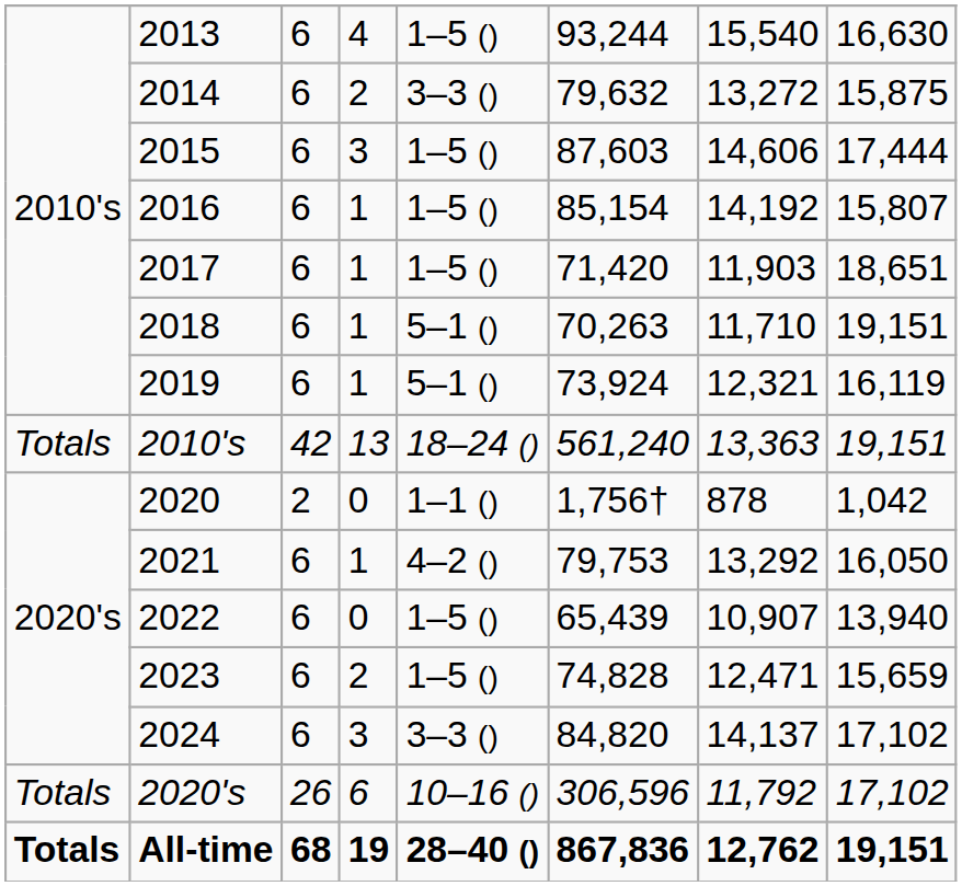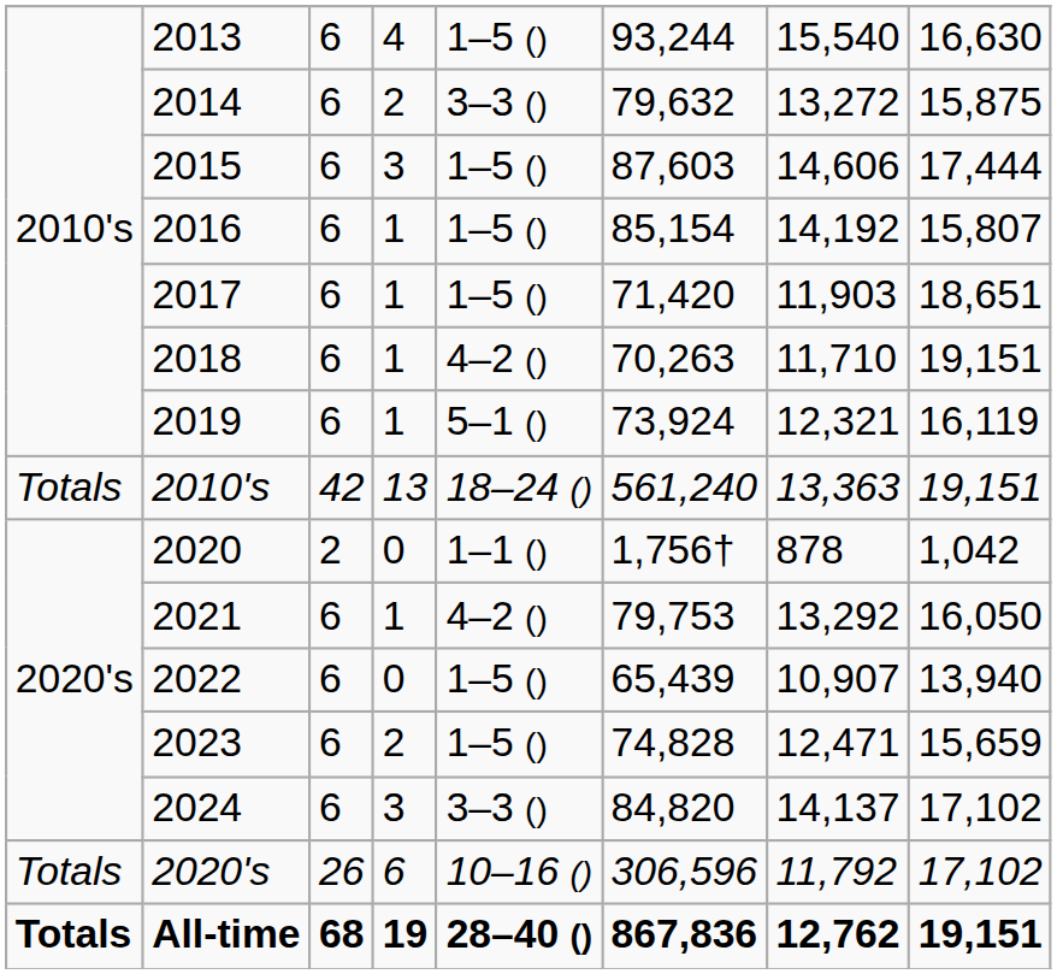2018 | column 5: 5–1 () -> 4–2 ()
